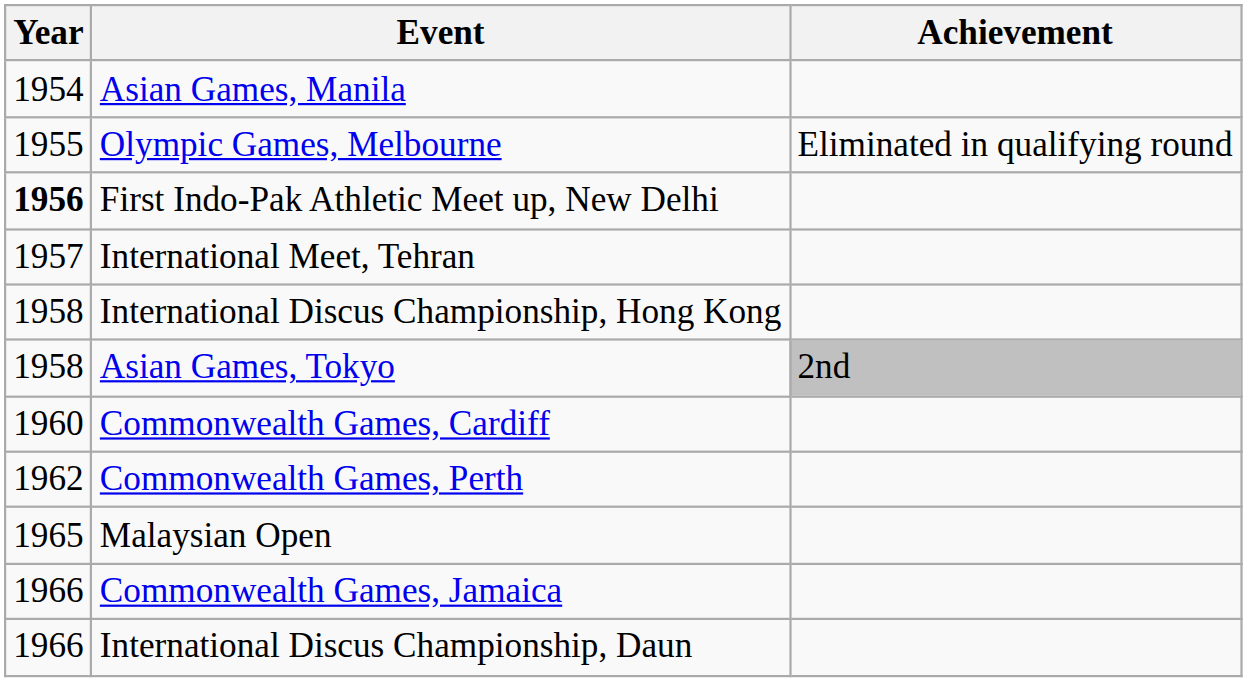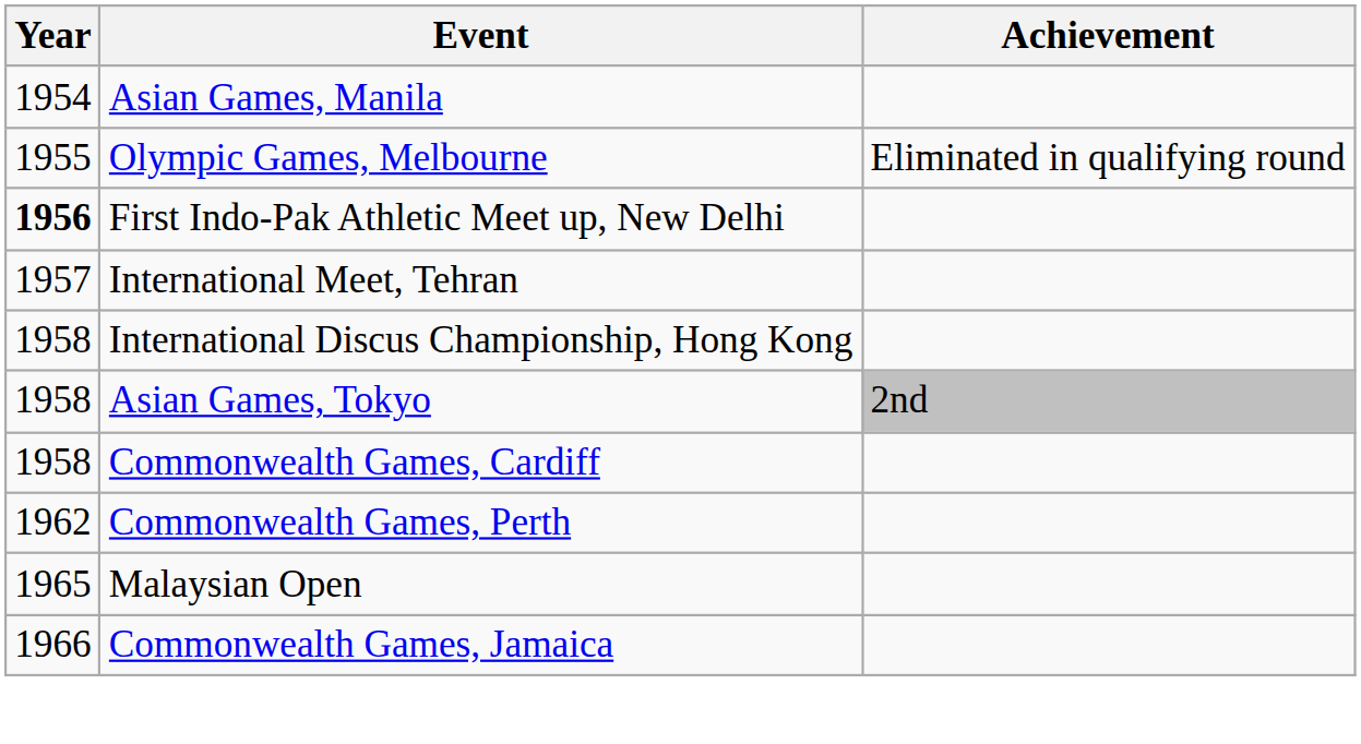Commonwealth Games, Cardiff | Year: 1960 -> 1958
- row: 1966 | International Discus Championship, Daun
